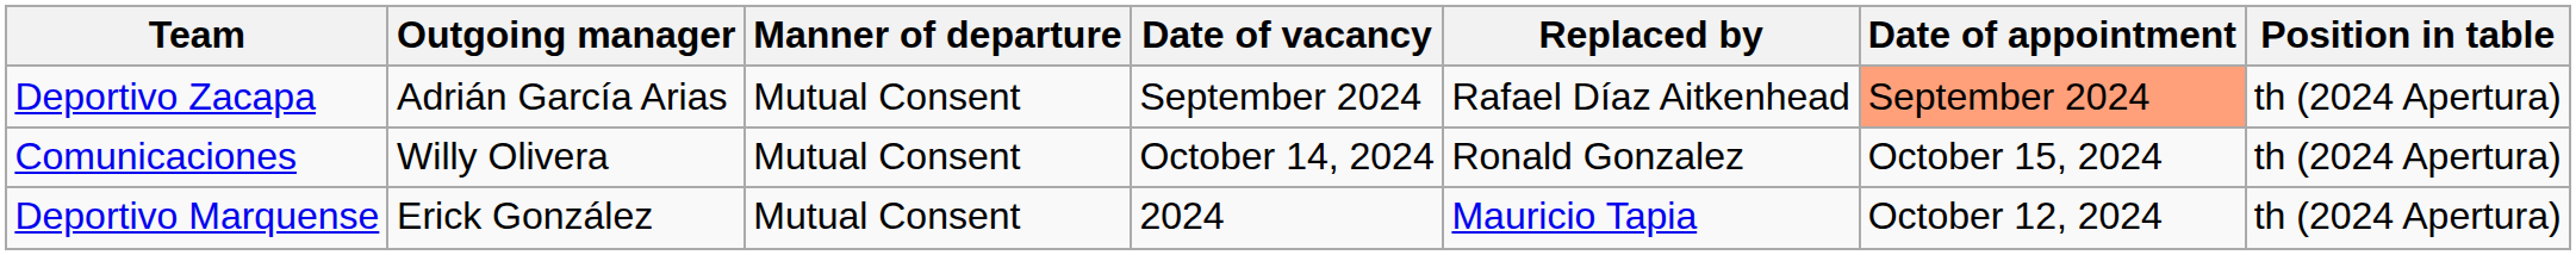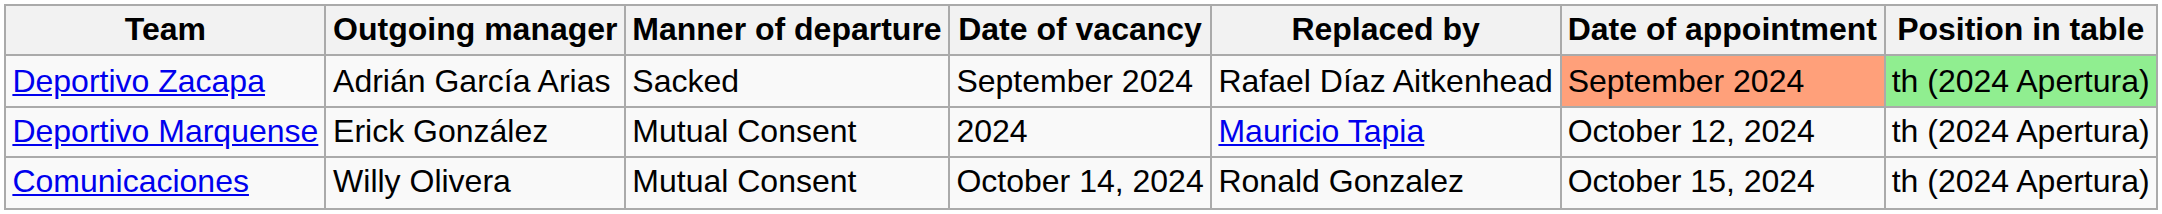Deportivo Zacapa | Manner of departure: Mutual Consent -> Sacked
Deportivo Zacapa | Position in table: no background -> lightgreen background
rows swapped: Deportivo Marquense <-> Comunicaciones
